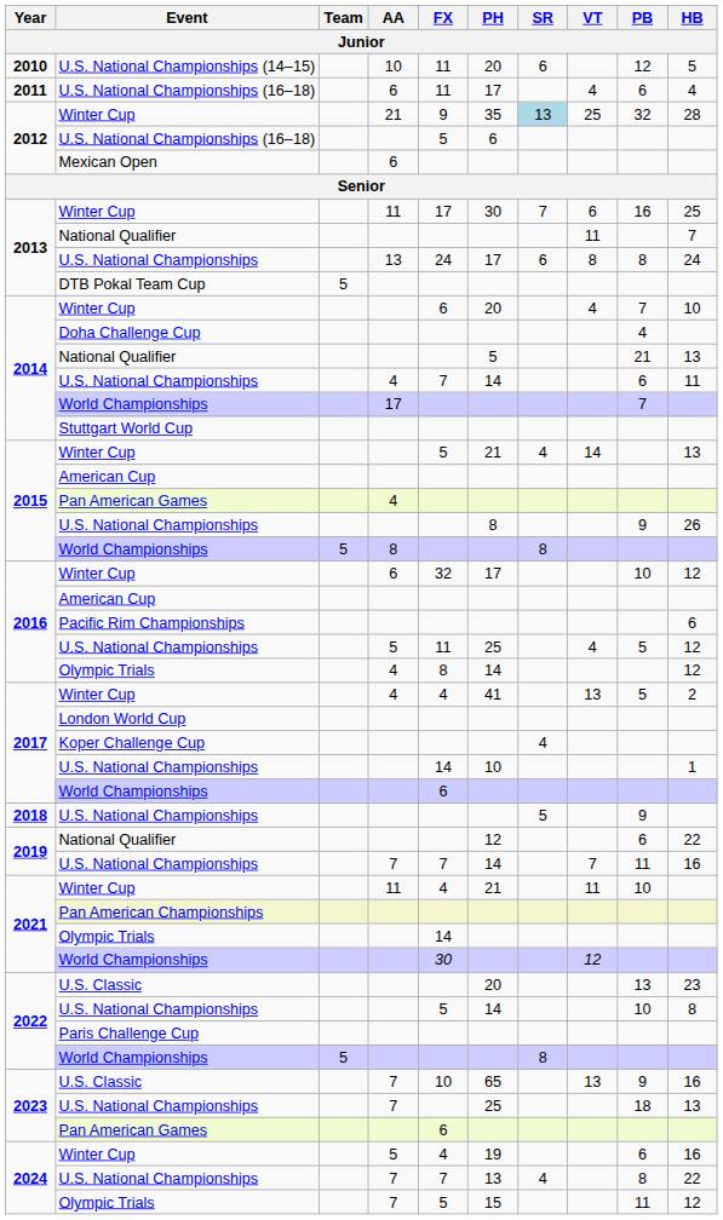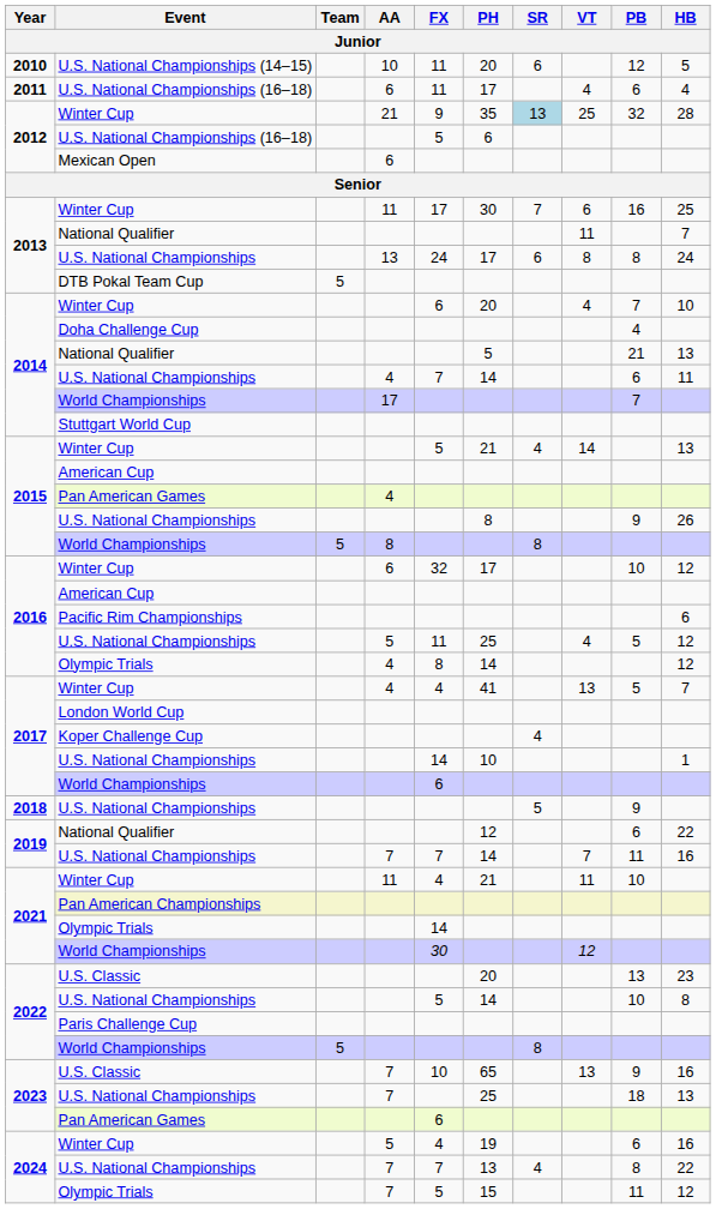2017 / Winter Cup | HB: 2 -> 7
